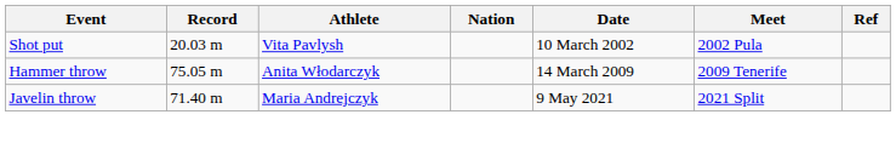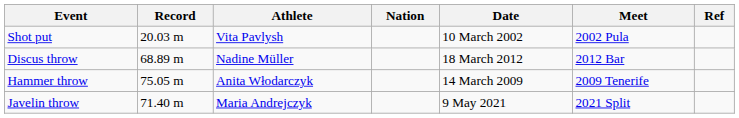+ row: Discus throw | 68.89 m | Nadine Müller | 18 March 2012 | 2012 Bar
